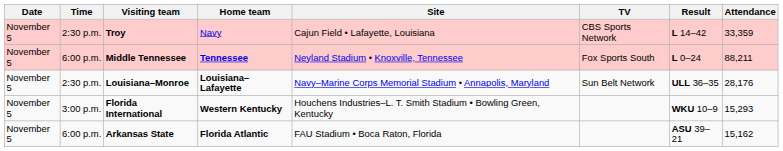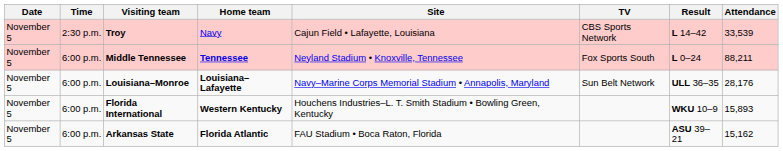Troy | Attendance: 33,359 -> 33,539
Louisiana–Monroe | Time: 2:30 p.m. -> 6:00 p.m.
Florida International | Time: 3:00 p.m. -> 6:00 p.m.
Florida International | Attendance: 15,293 -> 15,893
